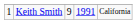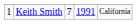Keith Smith | column 3: 9 -> 7
